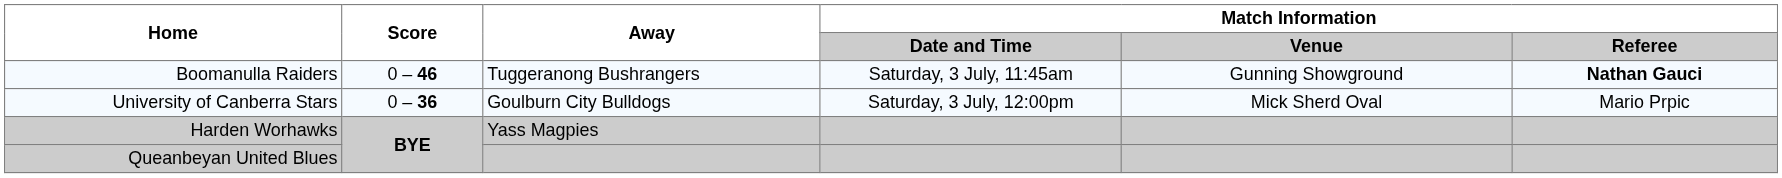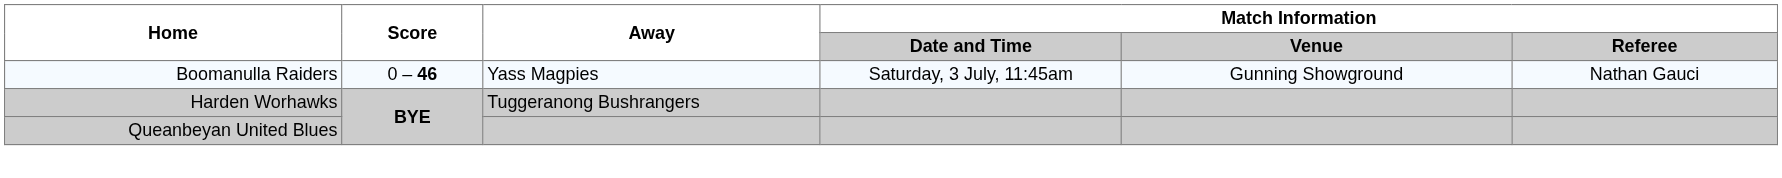Boomanulla Raiders | Away: Tuggeranong Bushrangers -> Yass Magpies
Boomanulla Raiders | Match Information / Referee: bold -> normal
- row: University of Canberra Stars | 0 – 36 | Goulburn City Bulldogs | Saturday, 3 July, 12:00pm | Mick Sherd Oval | Mario Prpic
Harden Worhawks | Away: Yass Magpies -> Tuggeranong Bushrangers
